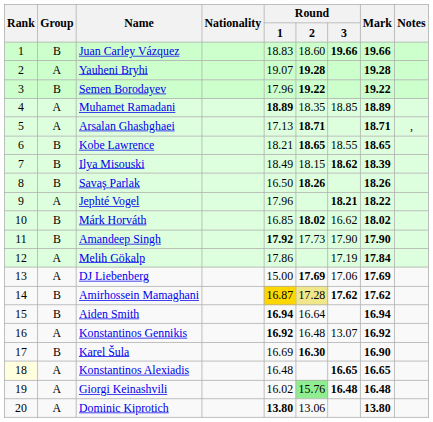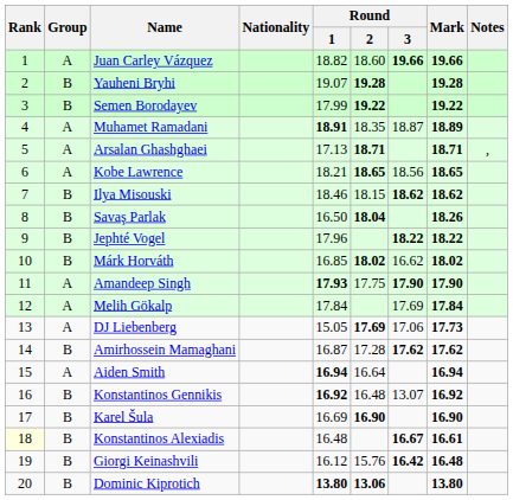Juan Carley Vázquez | Group: B -> A
Juan Carley Vázquez | Round / 1: 18.83 -> 18.82
Yauheni Bryhi | Group: A -> B
Semen Borodayev | Round / 1: 17.96 -> 17.99
Muhamet Ramadani | Round / 1: 18.89 -> 18.91
Muhamet Ramadani | Round / 3: 18.85 -> 18.87
Kobe Lawrence | Group: B -> A
Kobe Lawrence | Round / 3: 18.55 -> 18.56
Ilya Misouski | Round / 1: 18.49 -> 18.46
Ilya Misouski | Mark: 18.39 -> 18.62
Savaş Parlak | Round / 2: 18.26 -> 18.04
Jephté Vogel | Group: A -> B
Jephté Vogel | Round / 3: 18.21 -> 18.22
Amandeep Singh | Group: B -> A
Amandeep Singh | Round / 1: 17.92 -> 17.93
Amandeep Singh | Round / 2: 17.73 -> 17.75
Amandeep Singh | Round / 3: normal -> bold
Melih Gökalp | Round / 1: 17.86 -> 17.84
Melih Gökalp | Round / 3: 17.19 -> 17.69
DJ Liebenberg | Round / 1: 15.00 -> 15.05
DJ Liebenberg | Mark: 17.69 -> 17.73
Amirhossein Mamaghani | Round / 1: gold background -> no background
Amirhossein Mamaghani | Round / 2: khaki background -> no background
Aiden Smith | Group: B -> A
Konstantinos Gennikis | Group: A -> B
Karel Šula | Round / 2: 16.30 -> 16.90
Konstantinos Alexiadis | Group: A -> B
Konstantinos Alexiadis | Round / 3: 16.65 -> 16.67
Konstantinos Alexiadis | Mark: 16.65 -> 16.61
Giorgi Keinashvili | Group: A -> B
Giorgi Keinashvili | Round / 1: 16.02 -> 16.12
Giorgi Keinashvili | Round / 2: lightgreen background -> no background
Giorgi Keinashvili | Round / 3: 16.48 -> 16.42
Dominic Kiprotich | Group: A -> B
Dominic Kiprotich | Round / 2: normal -> bold
